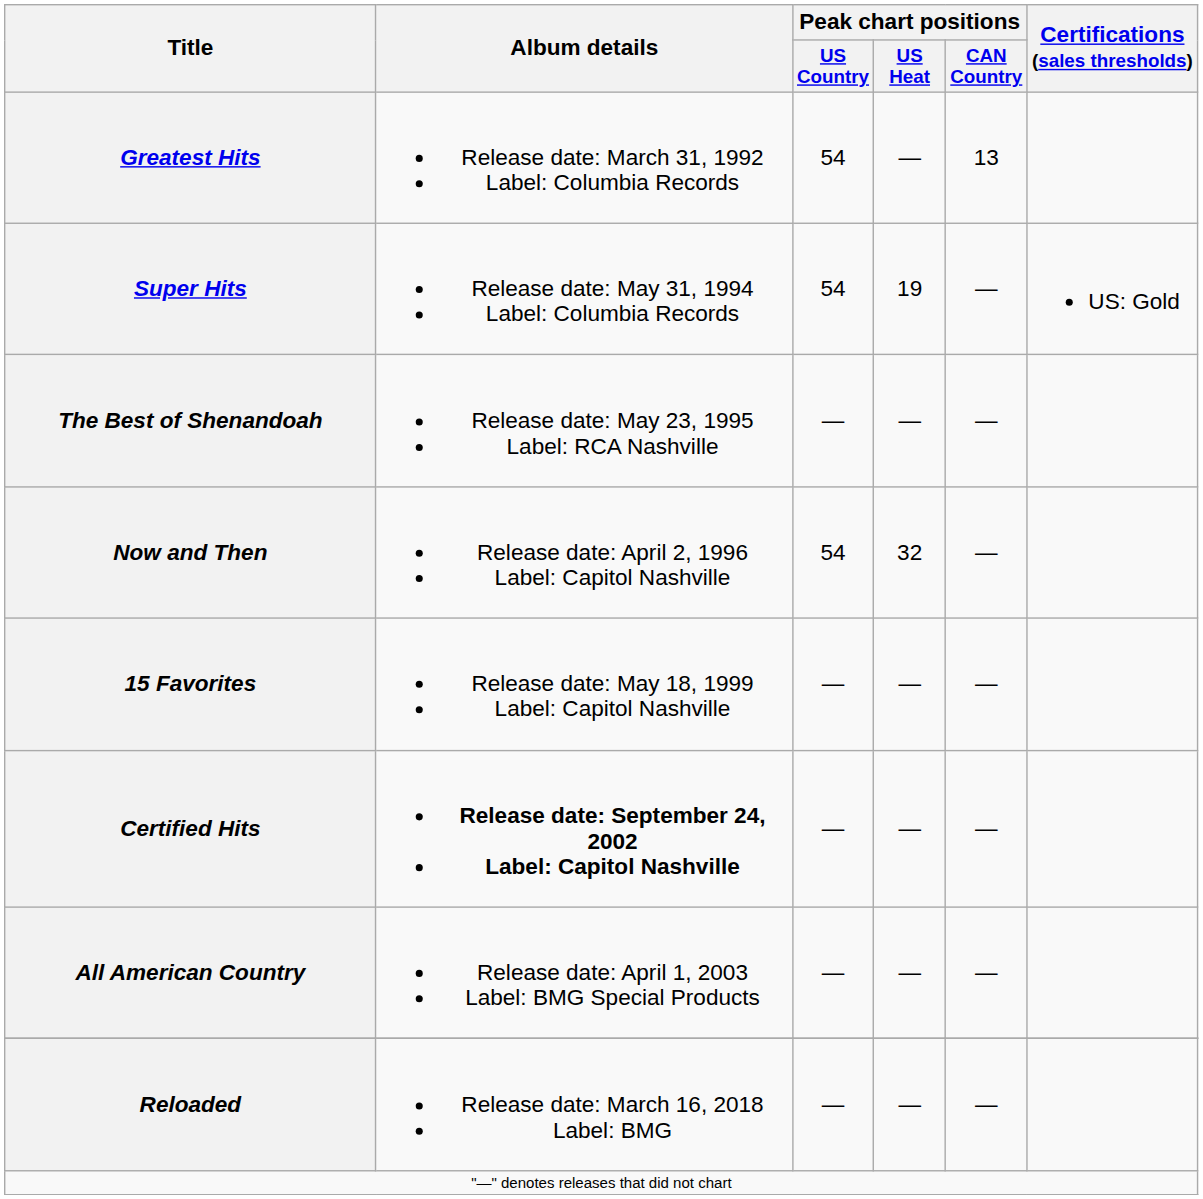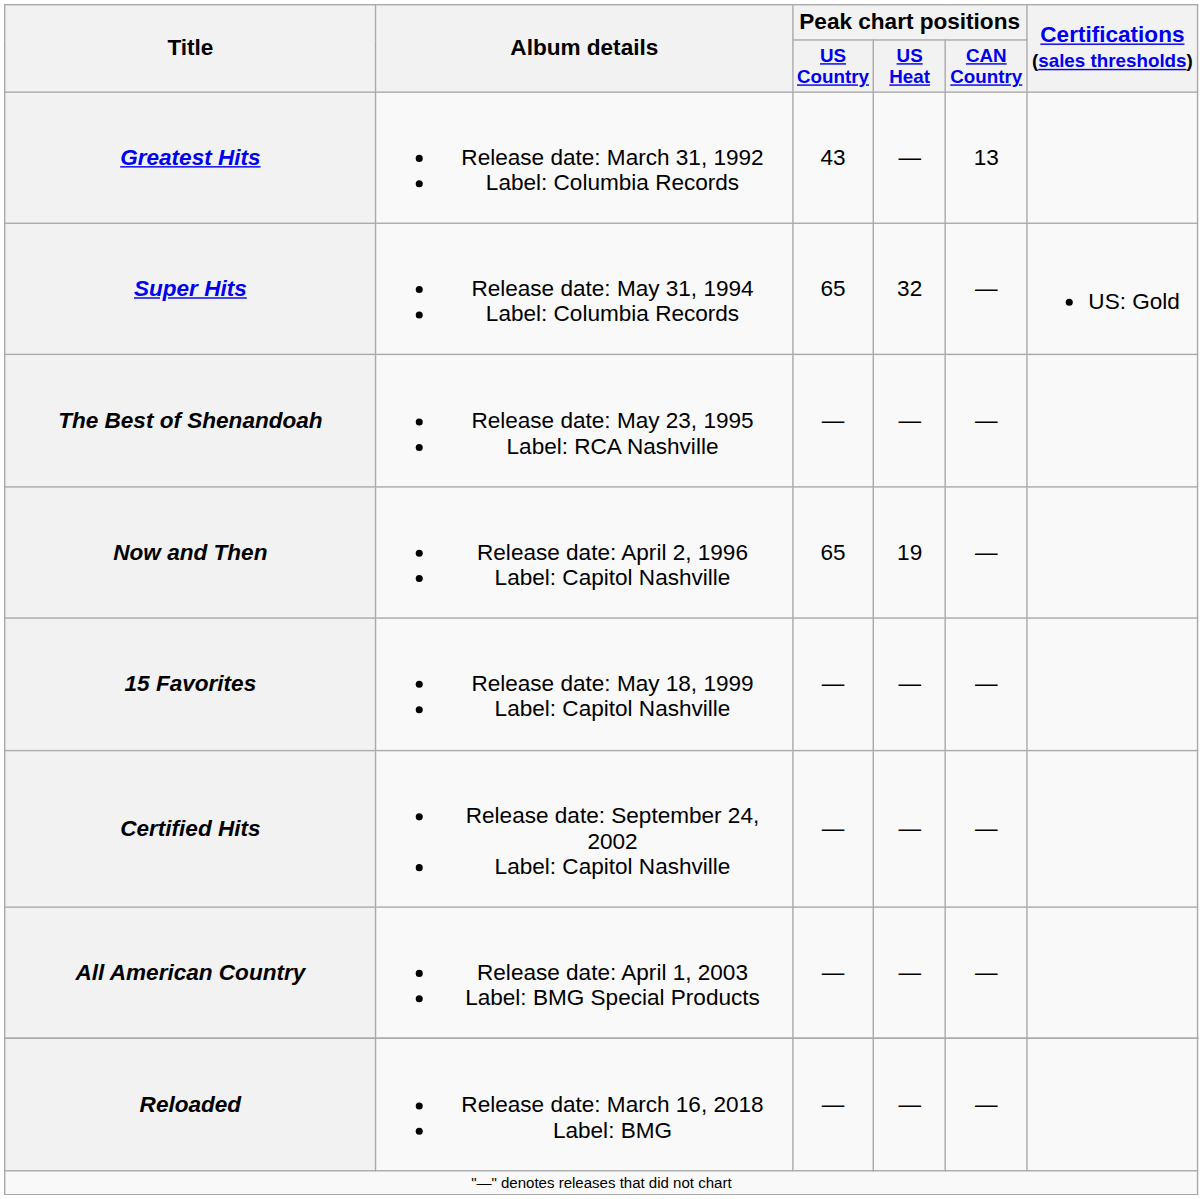Greatest Hits | Peak chart positions / US Country: 54 -> 43
Super Hits | Peak chart positions / US Country: 54 -> 65
Super Hits | Peak chart positions / US Heat: 19 -> 32
Now and Then | Peak chart positions / US Country: 54 -> 65
Now and Then | Peak chart positions / US Heat: 32 -> 19
Certified Hits | Album details: bold -> normal
